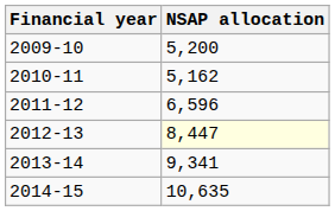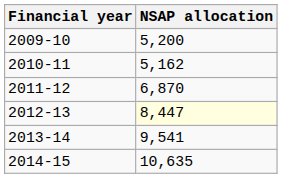2011-12 | NSAP allocation: 6,596 -> 6,870
2013-14 | NSAP allocation: 9,341 -> 9,541
